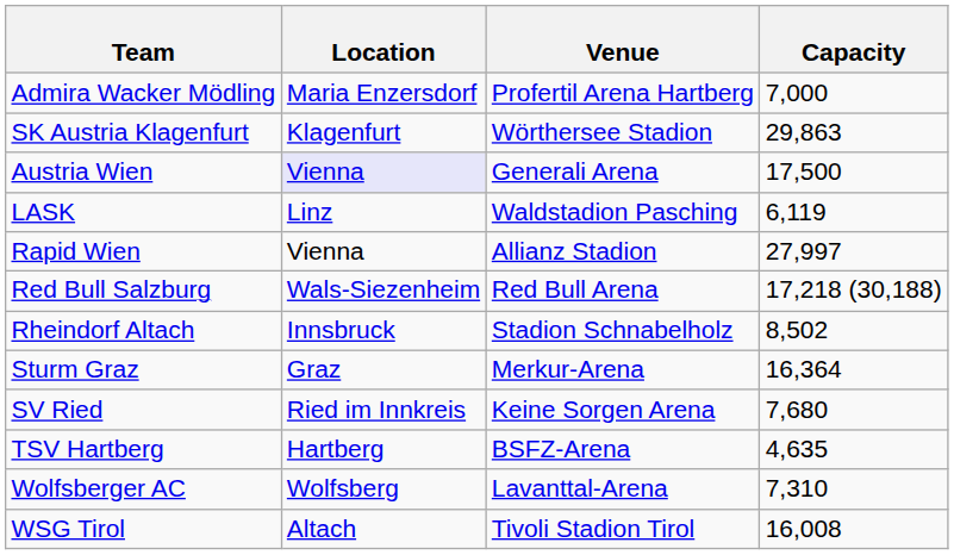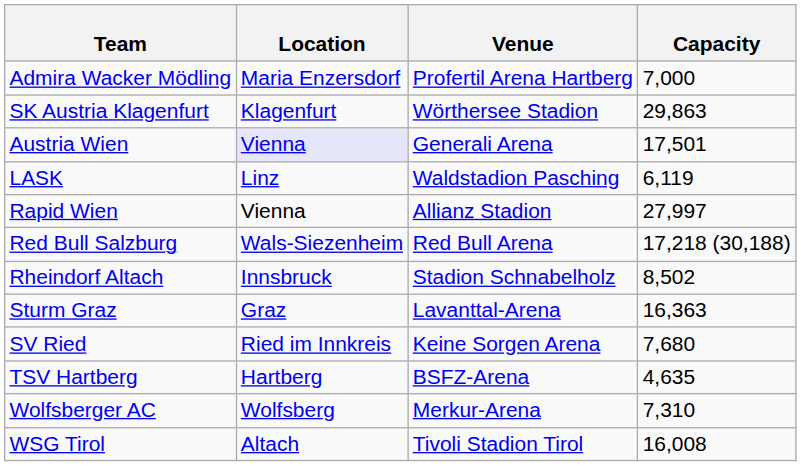Austria Wien | Capacity: 17,500 -> 17,501
Sturm Graz | Venue: Merkur-Arena -> Lavanttal-Arena
Sturm Graz | Capacity: 16,364 -> 16,363
Wolfsberger AC | Venue: Lavanttal-Arena -> Merkur-Arena
